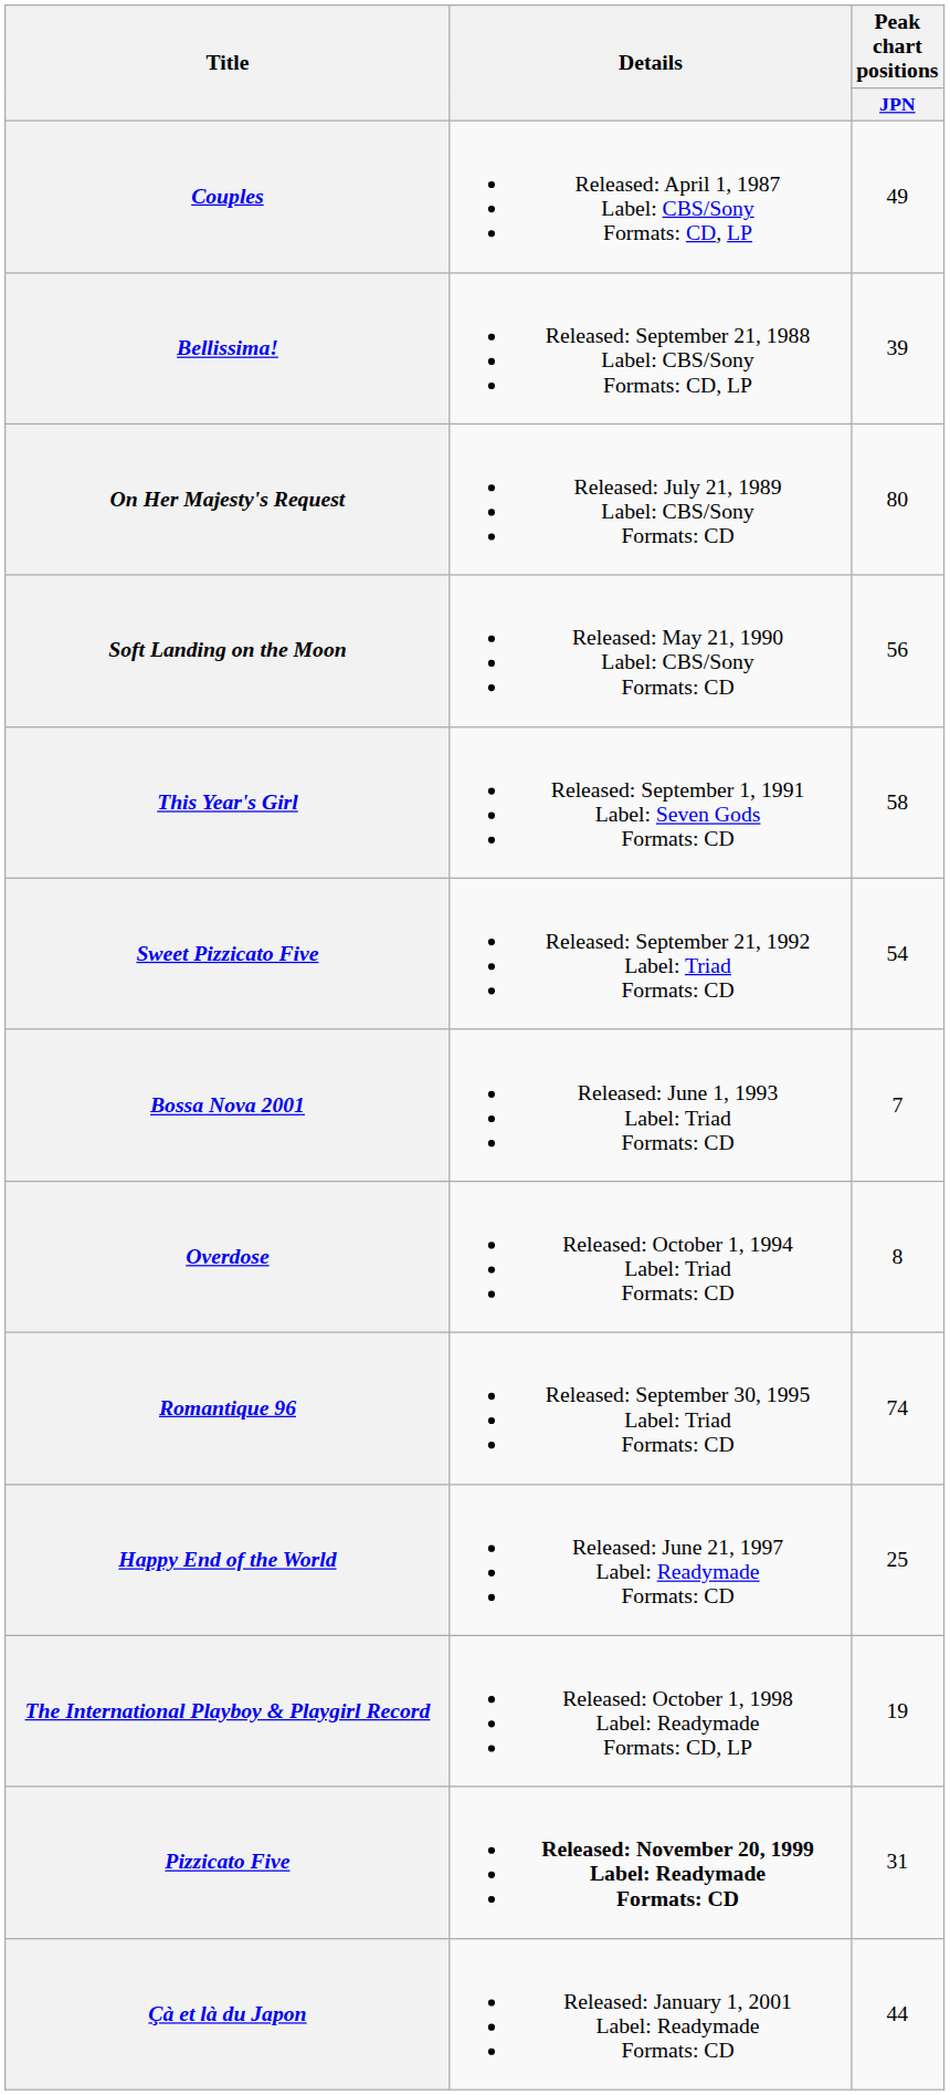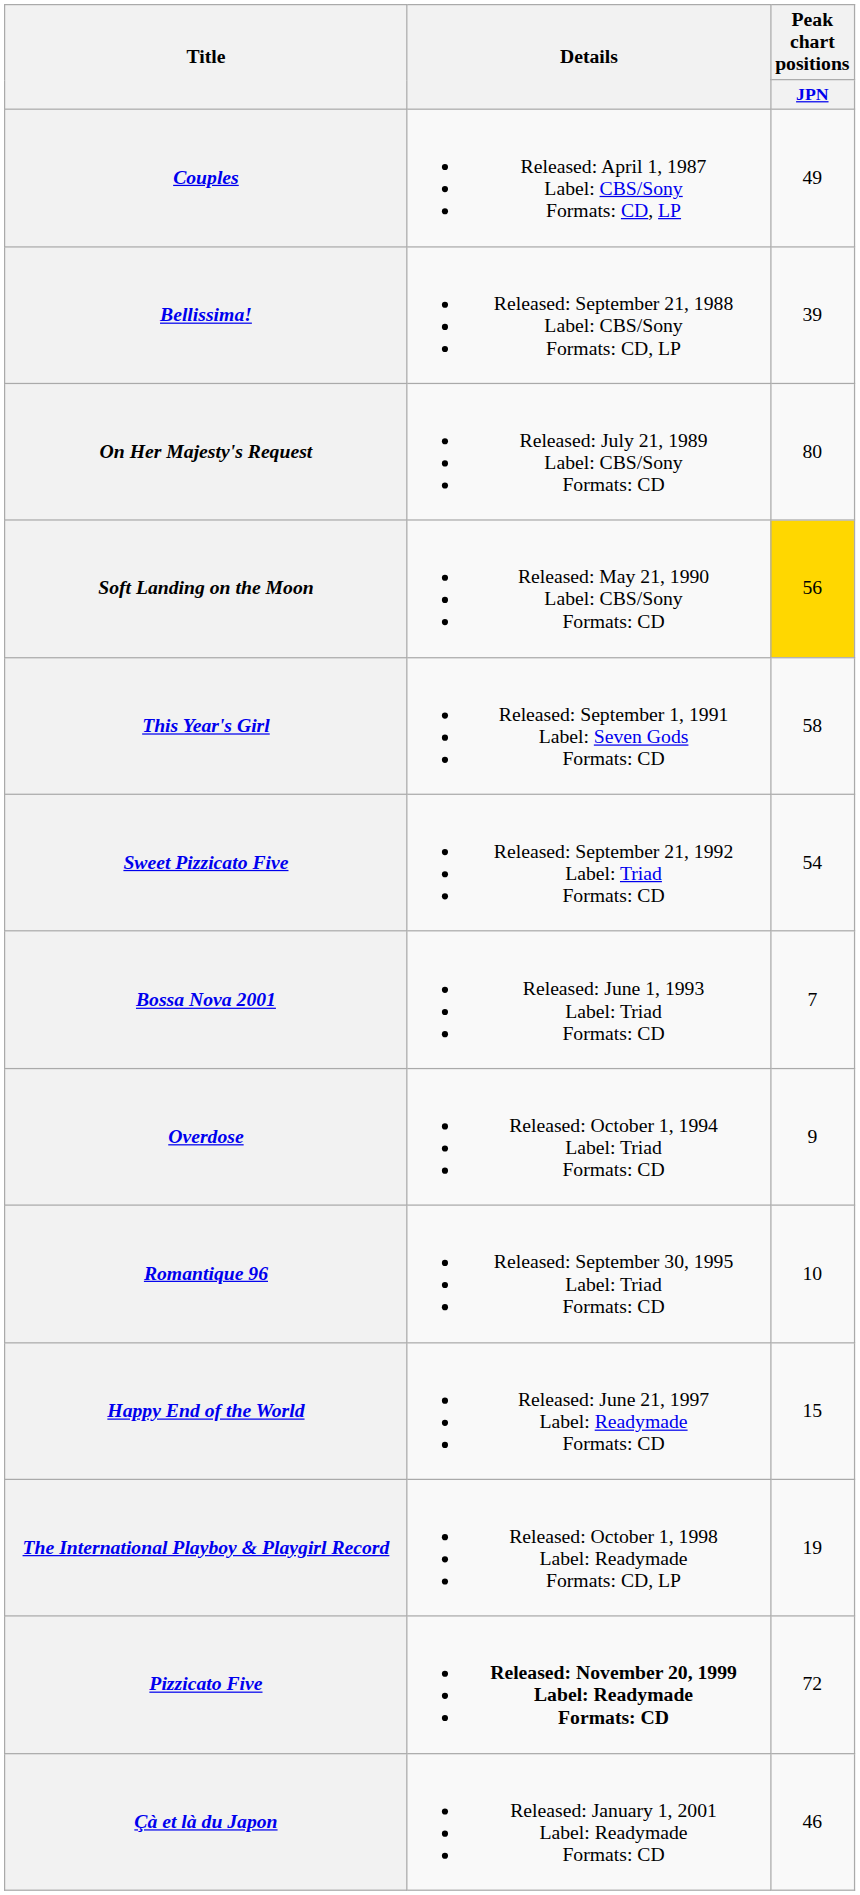Soft Landing on the Moon | Peak chart positions / JPN: no background -> gold background
Overdose | Peak chart positions / JPN: 8 -> 9
Romantique 96 | Peak chart positions / JPN: 74 -> 10
Happy End of the World | Peak chart positions / JPN: 25 -> 15
Pizzicato Five | Peak chart positions / JPN: 31 -> 72
Çà et là du Japon | Peak chart positions / JPN: 44 -> 46
